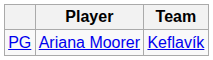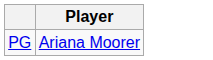- column: Team | Keflavík
